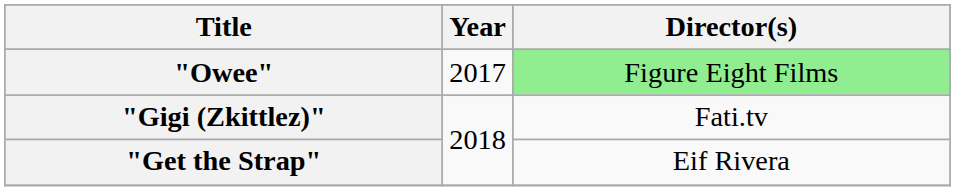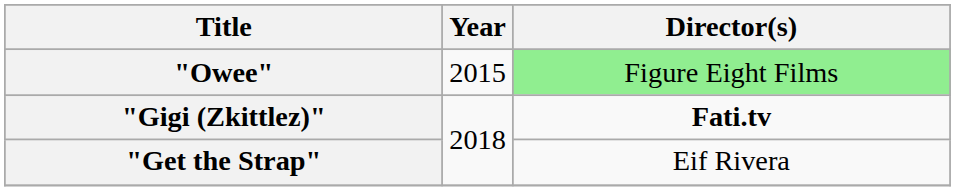"Owee" | Year: 2017 -> 2015
"Gigi (Zkittlez)" | Director(s): normal -> bold
